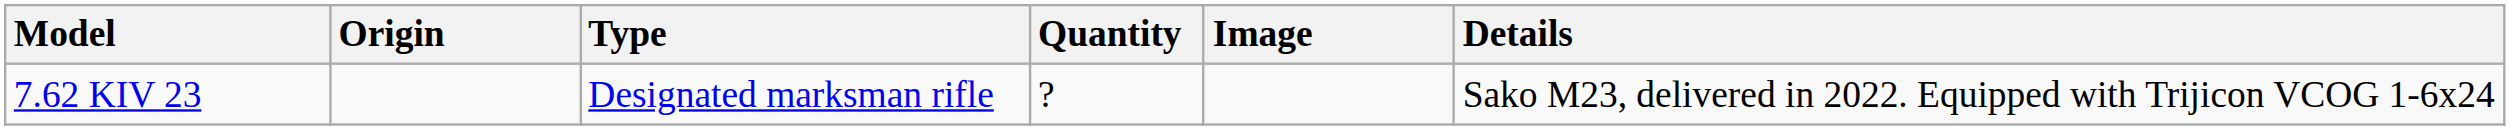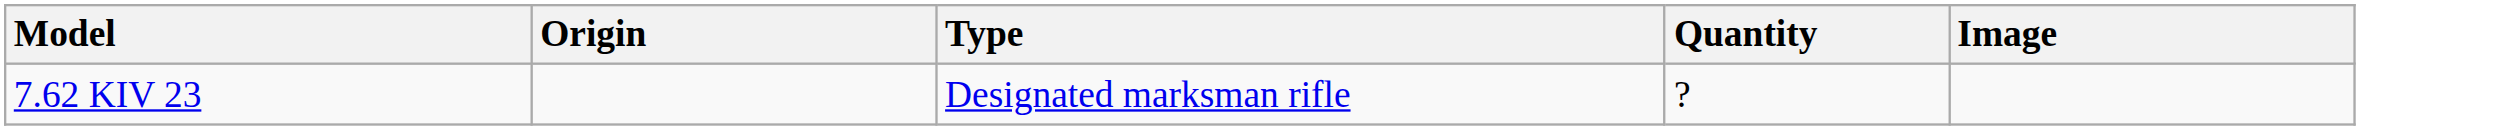- column: Details | Sako M23, delivered in 2022. Equipped with Trijicon VCOG 1-6x24
